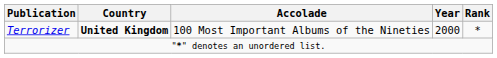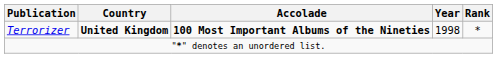Terrorizer | Accolade: normal -> bold
Terrorizer | Year: 2000 -> 1998
